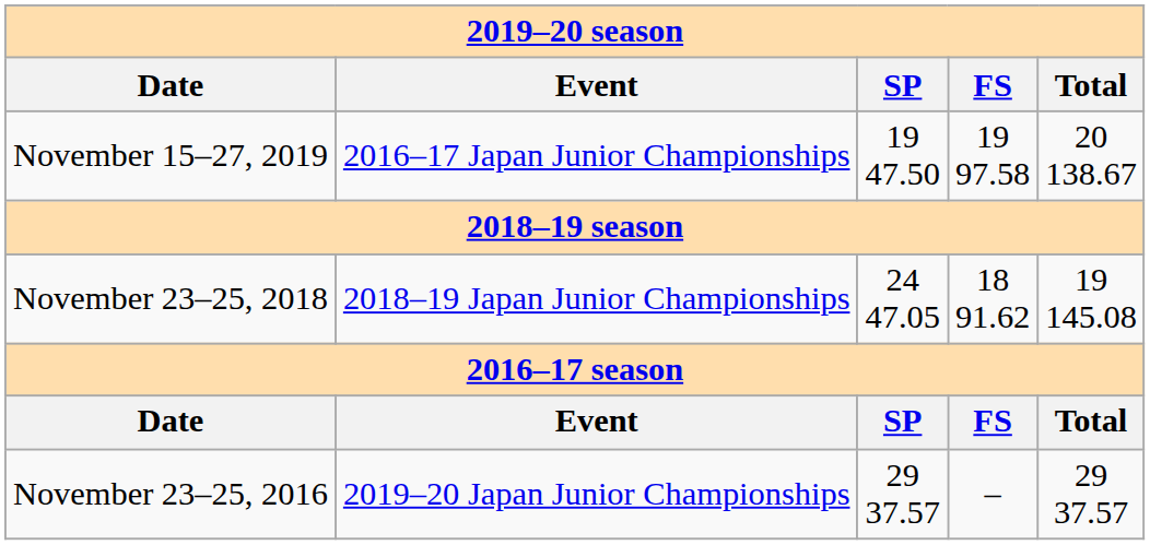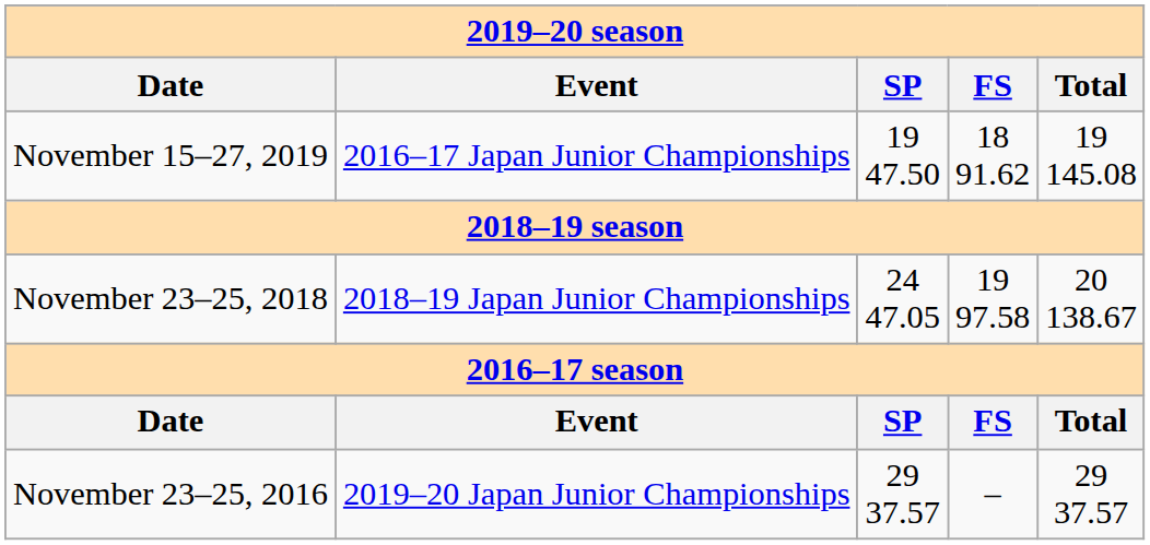November 15–27, 2019 | FS: 19 97.58 -> 18 91.62
November 15–27, 2019 | Total: 20 138.67 -> 19 145.08
November 23–25, 2018 | FS: 18 91.62 -> 19 97.58
November 23–25, 2018 | Total: 19 145.08 -> 20 138.67
